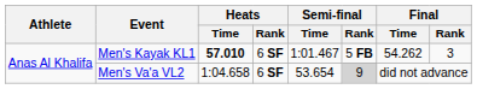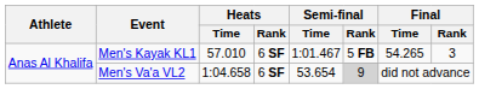Men's Kayak KL1 | Heats / Time: bold -> normal
Men's Kayak KL1 | Final / Time: 54.262 -> 54.265
